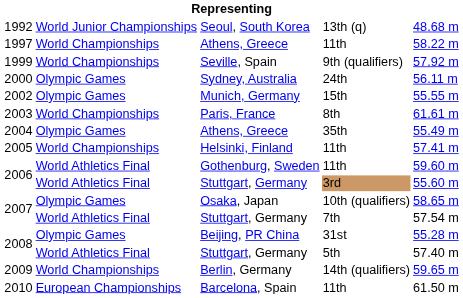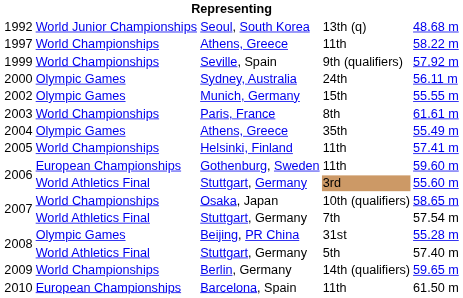2006 / Gothenburg, Sweden | column 2: World Athletics Final -> European Championships
2007 / Osaka, Japan | column 2: Olympic Games -> World Championships
